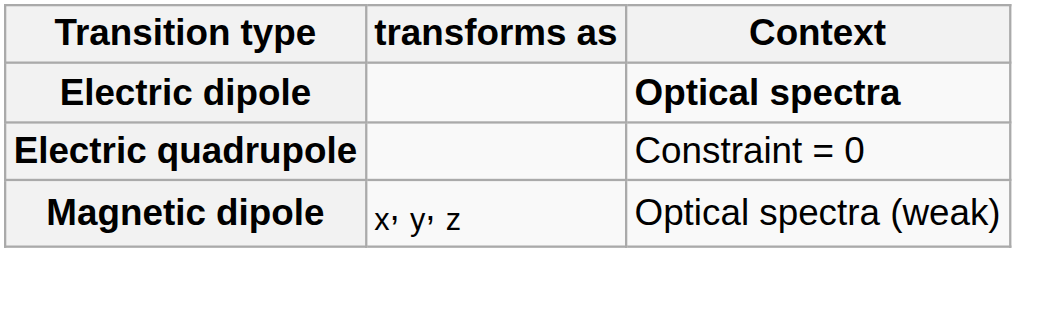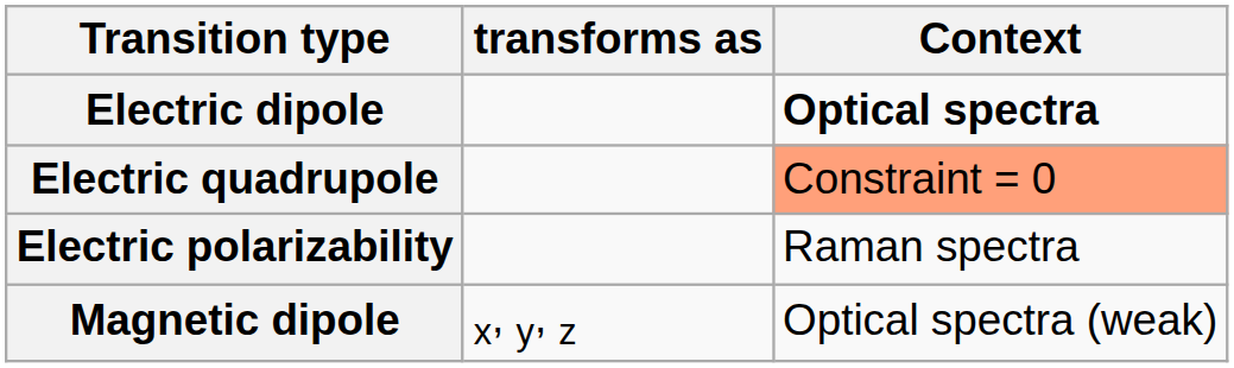Electric quadrupole | Context: no background -> lightsalmon background
+ row: Electric polarizability | Raman spectra
